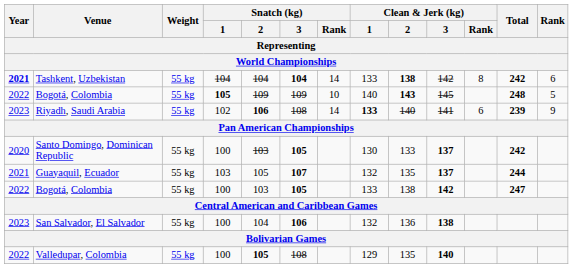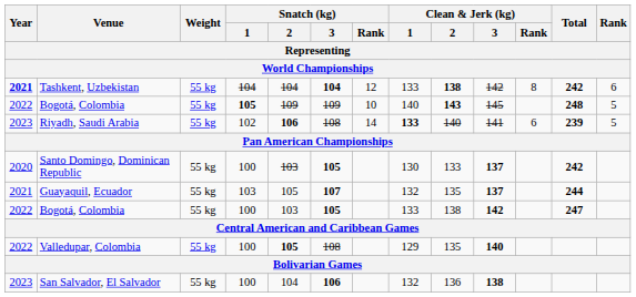Tashkent, Uzbekistan | Snatch (kg) / Rank: 14 -> 12
Riyadh, Saudi Arabia | Rank: 9 -> 5
rows swapped: San Salvador, El Salvador <-> Valledupar, Colombia
